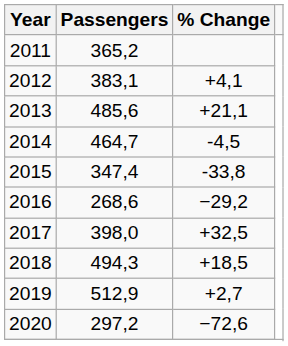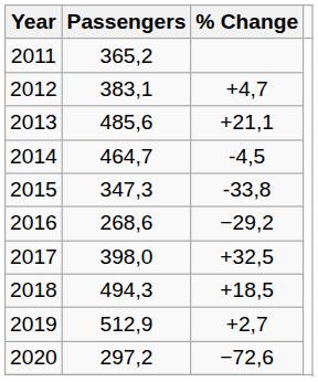2012 | % Change: +4,1 -> +4,7
2015 | Passengers: 347,4 -> 347,3
